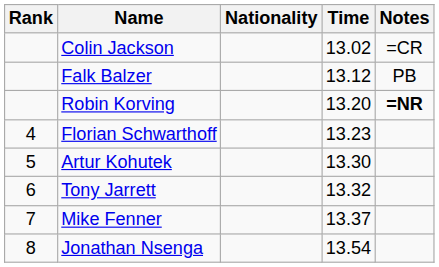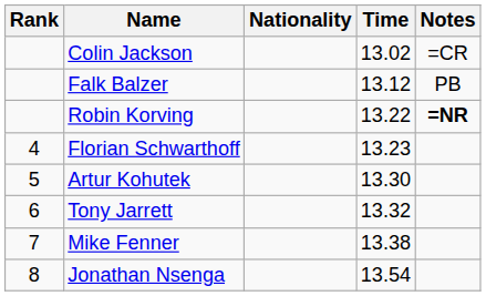Robin Korving | Time: 13.20 -> 13.22
Mike Fenner | Time: 13.37 -> 13.38
